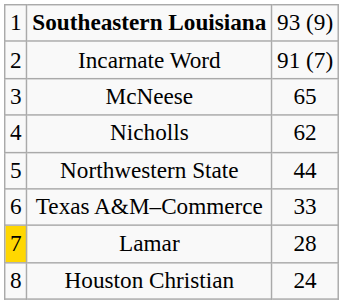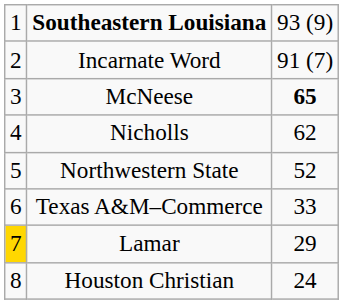McNeese | column 3: normal -> bold
Northwestern State | column 3: 44 -> 52
Lamar | column 3: 28 -> 29
